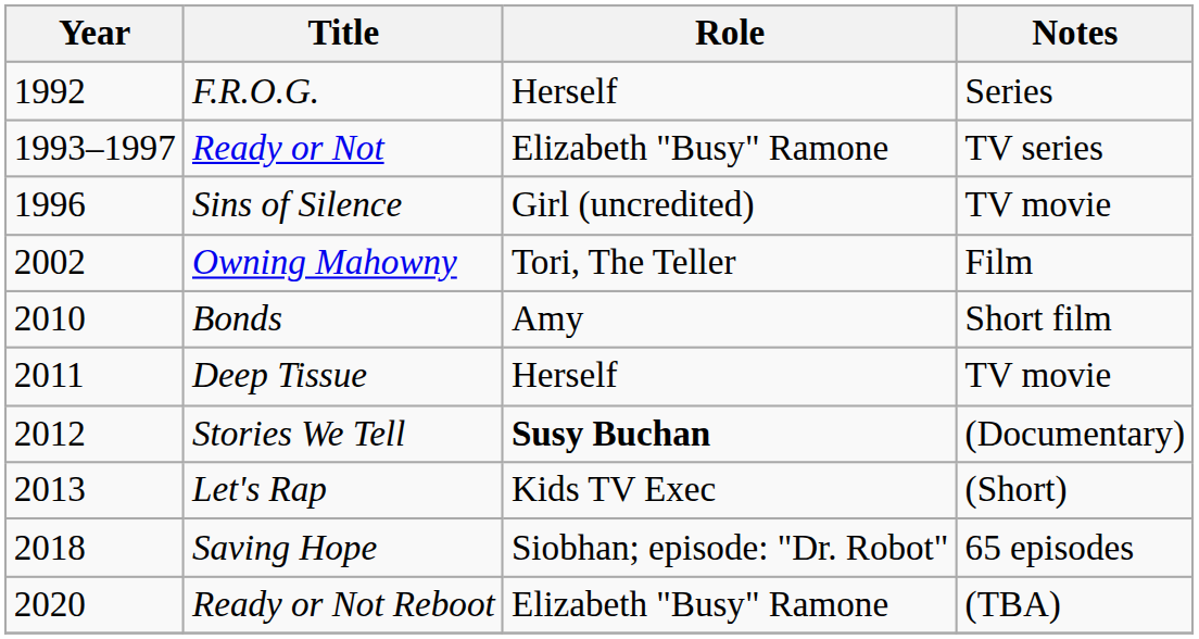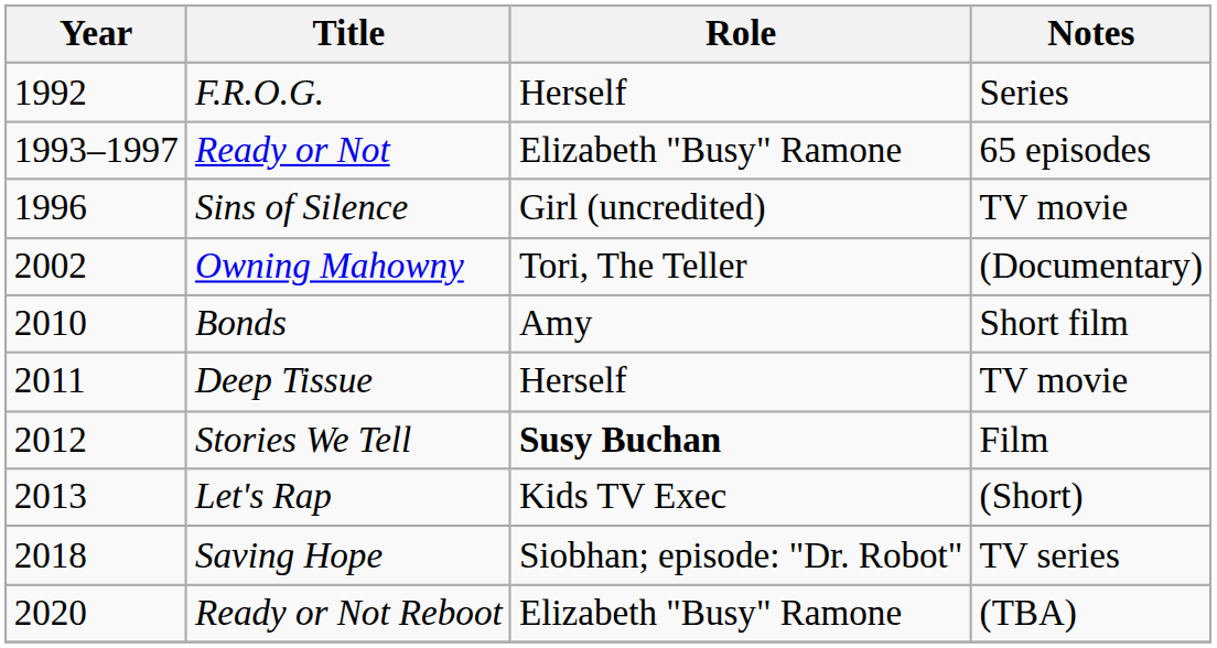Ready or Not | Notes: TV series -> 65 episodes
Owning Mahowny | Notes: Film -> (Documentary)
Stories We Tell | Notes: (Documentary) -> Film
Saving Hope | Notes: 65 episodes -> TV series
